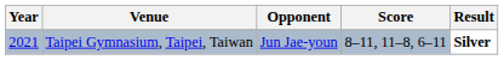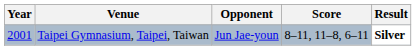Taipei Gymnasium, Taipei, Taiwan | Year: 2021 -> 2001
